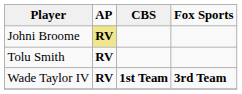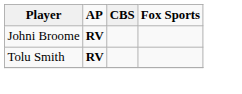Johni Broome | AP: khaki background -> no background
- row: Wade Taylor IV | RV | 1st Team | 3rd Team
